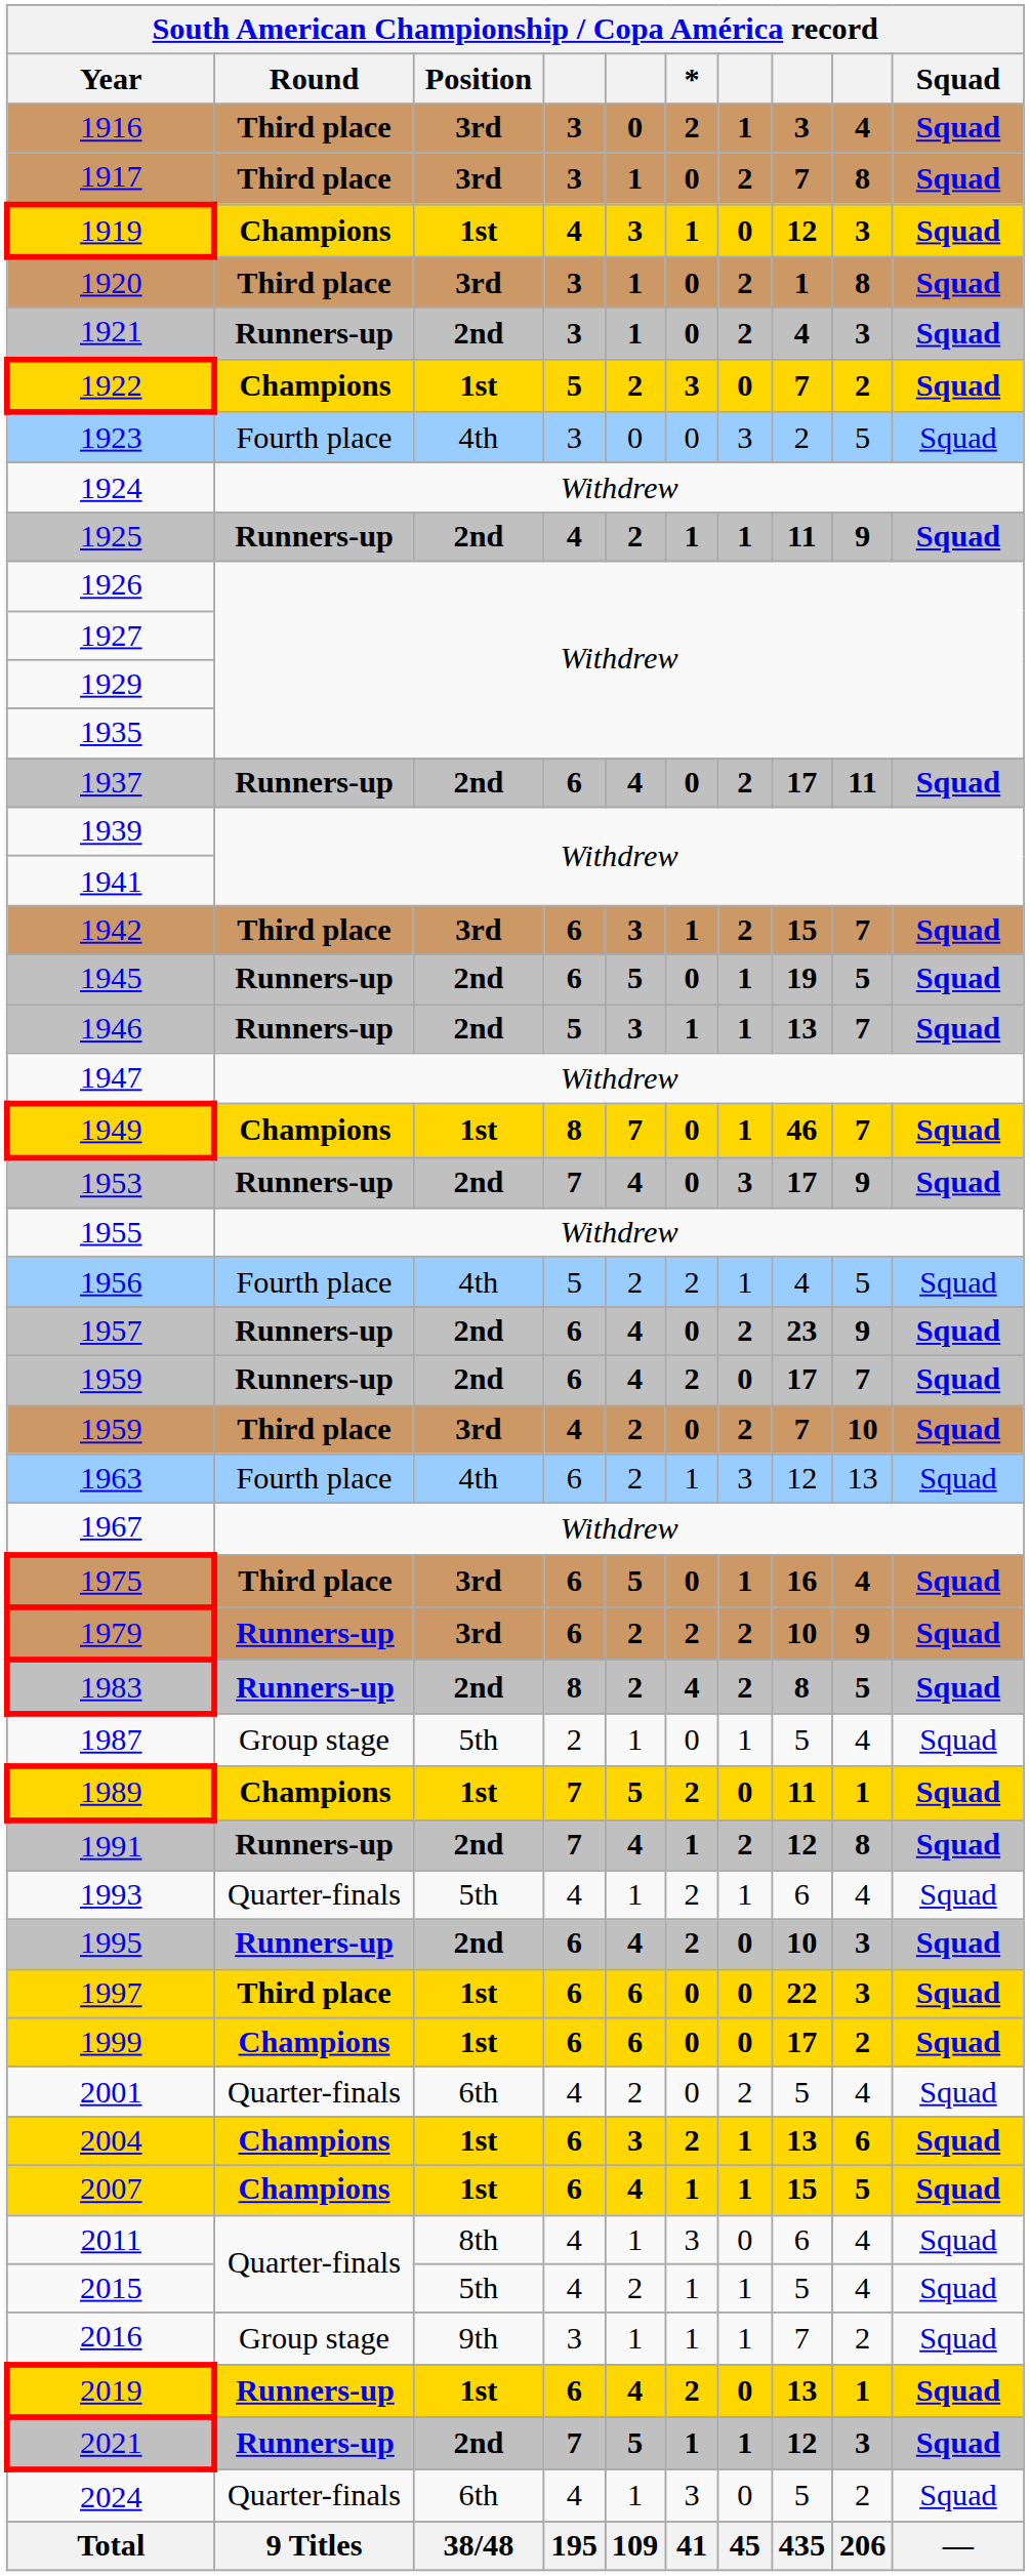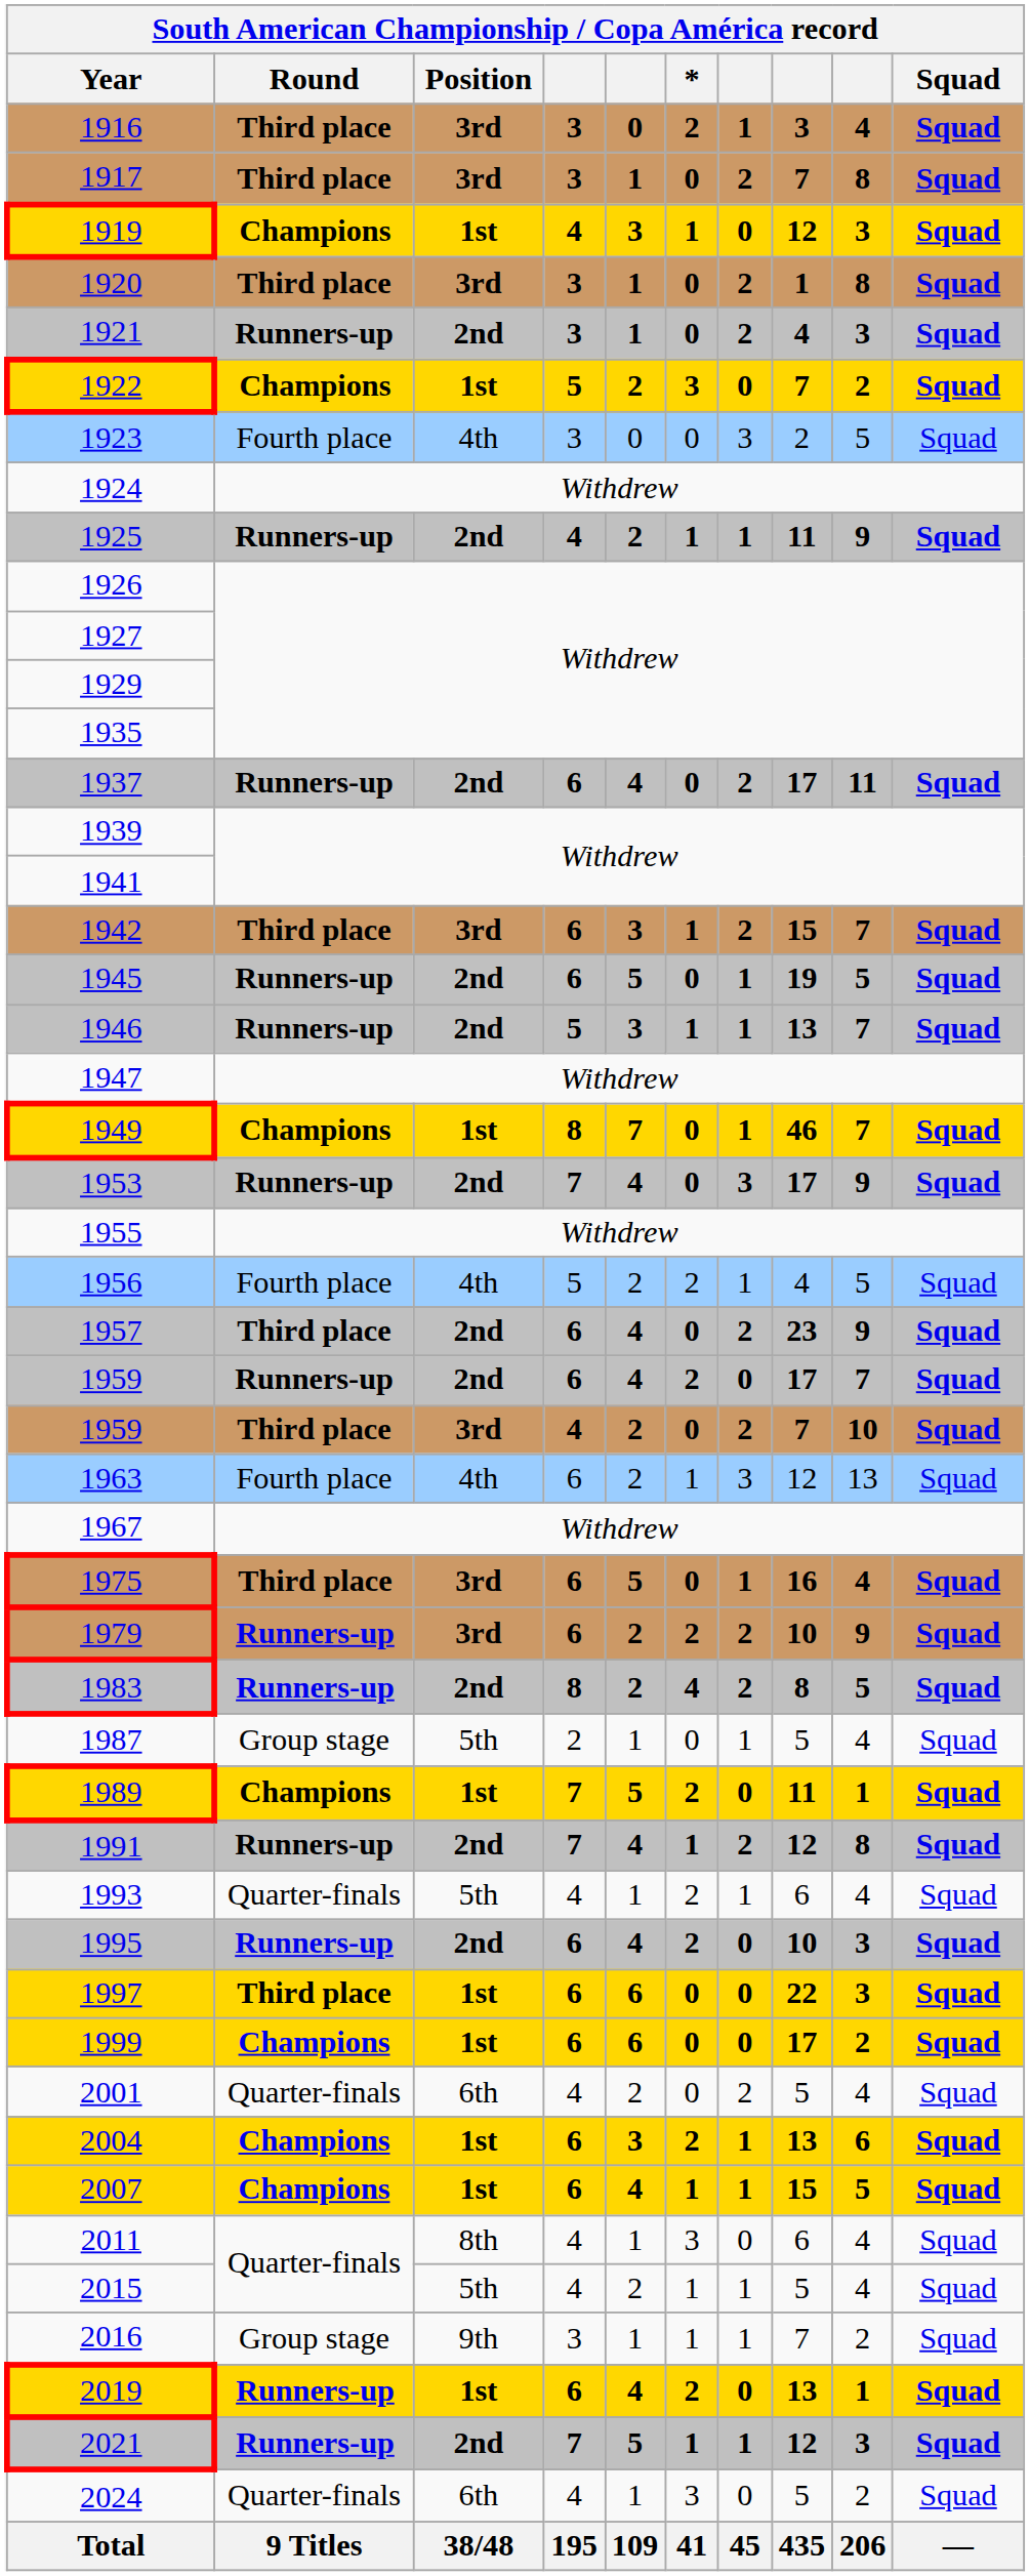1957 | Round: Runners-up -> Third place
